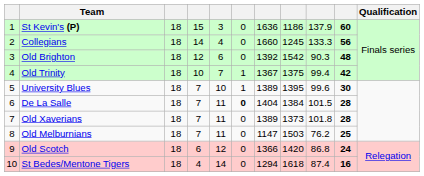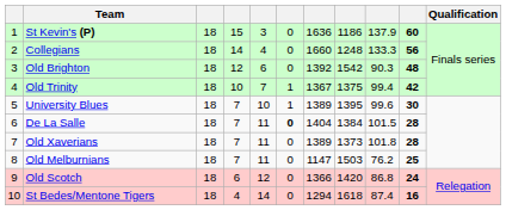Collegians | column 8: 1245 -> 1248
